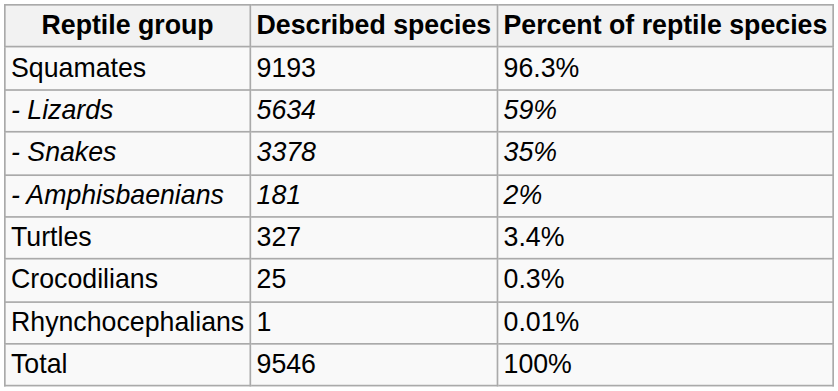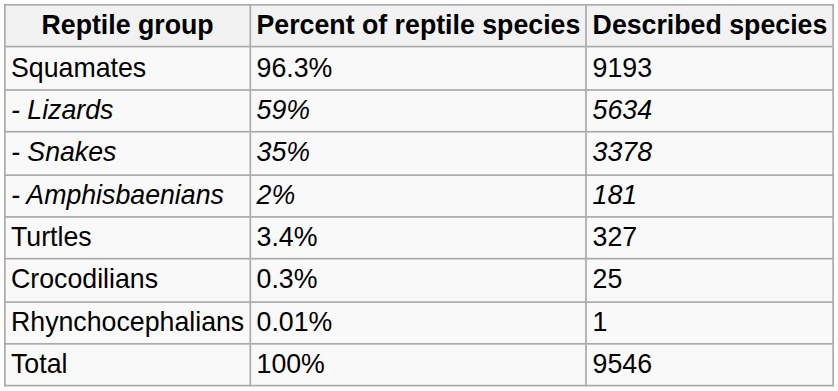columns swapped: Described species <-> Percent of reptile species
